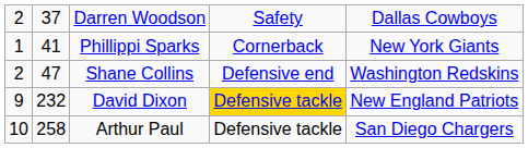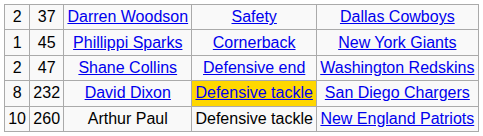Phillippi Sparks | column 2: 41 -> 45
David Dixon | column 1: 9 -> 8
David Dixon | column 5: New England Patriots -> San Diego Chargers
Arthur Paul | column 2: 258 -> 260
Arthur Paul | column 5: San Diego Chargers -> New England Patriots
